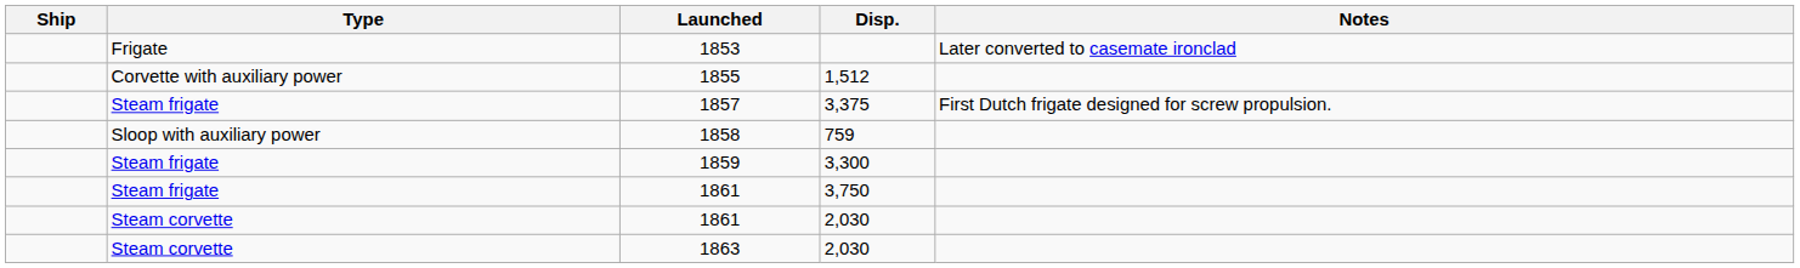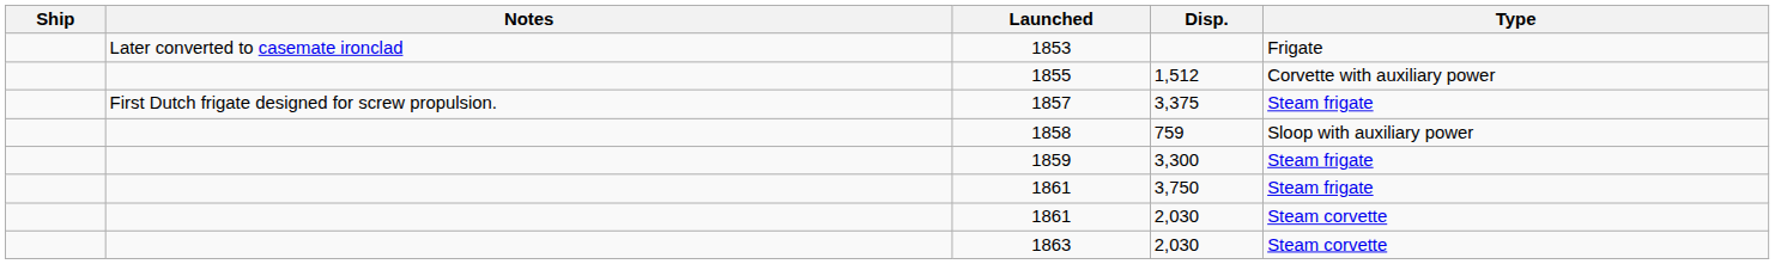columns swapped: Type <-> Notes
